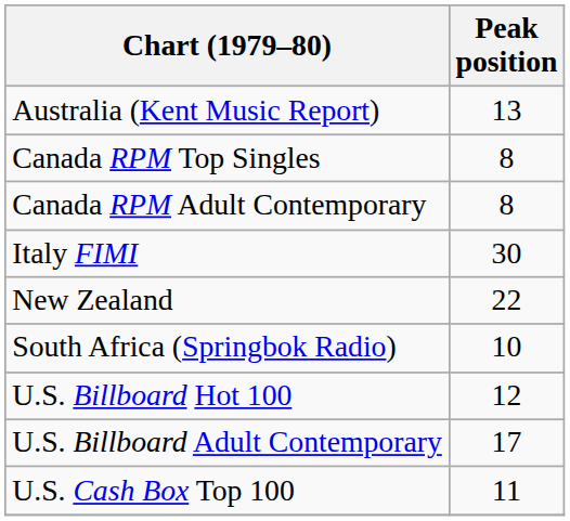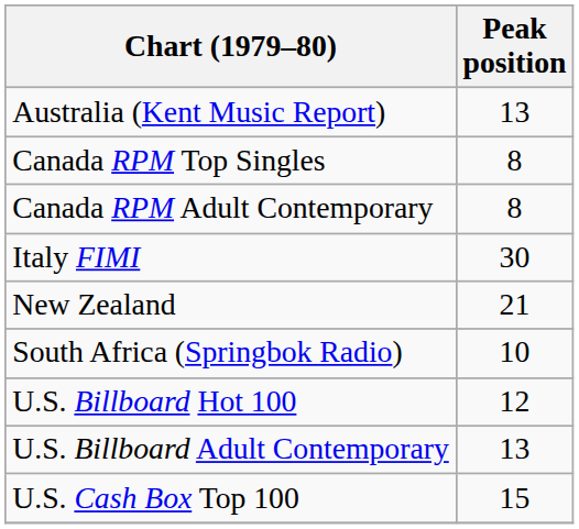New Zealand | Peak position: 22 -> 21
U.S. Billboard Adult Contemporary | Peak position: 17 -> 13
U.S. Cash Box Top 100 | Peak position: 11 -> 15
